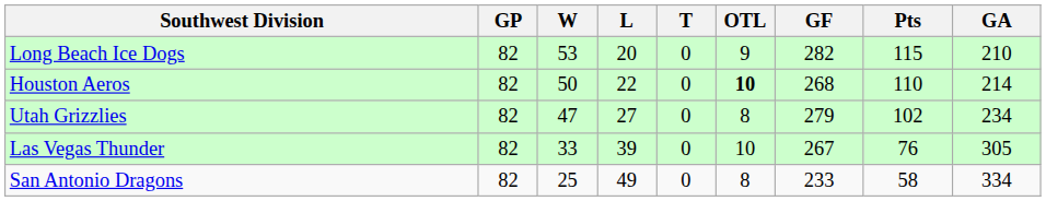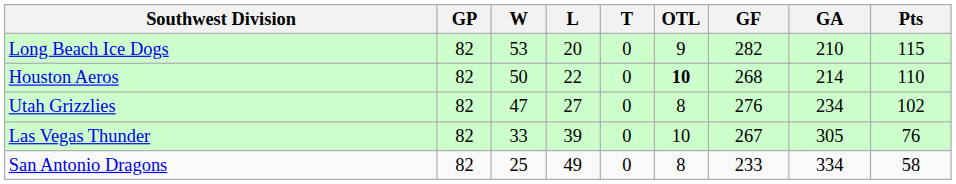columns swapped: GA <-> Pts
Utah Grizzlies | GF: 279 -> 276
